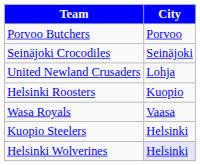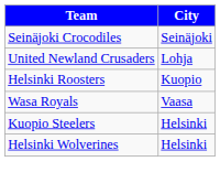- row: Porvoo Butchers | Porvoo
Helsinki Wolverines | column 2: lavender background -> no background
